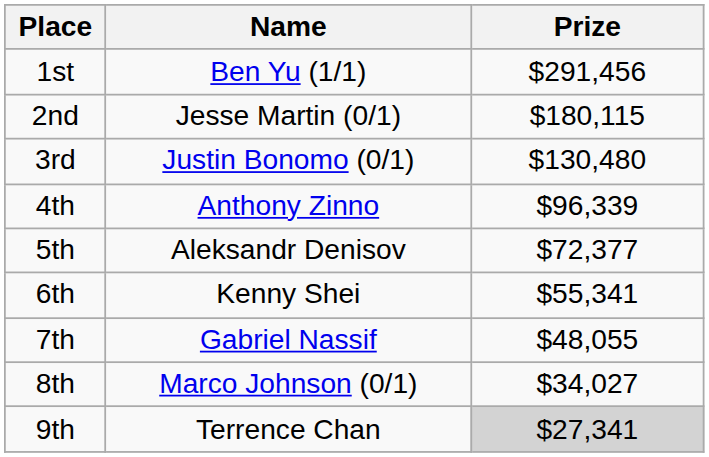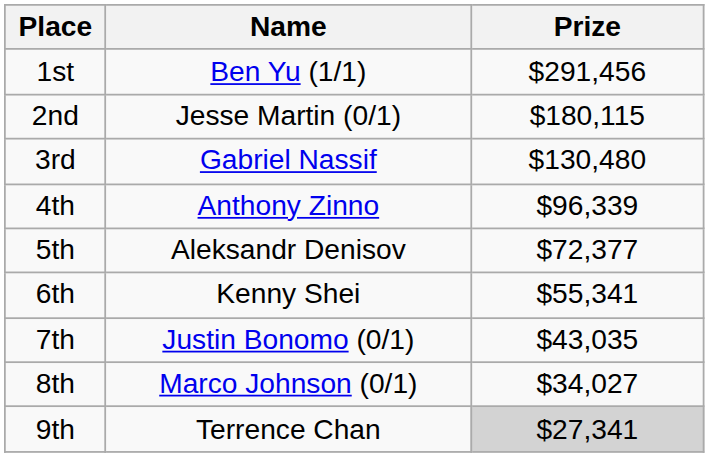3rd | Name: Justin Bonomo (0/1) -> Gabriel Nassif
7th | Name: Gabriel Nassif -> Justin Bonomo (0/1)
7th | Prize: $48,055 -> $43,035
